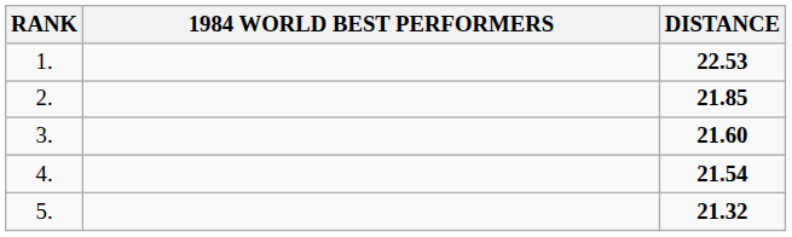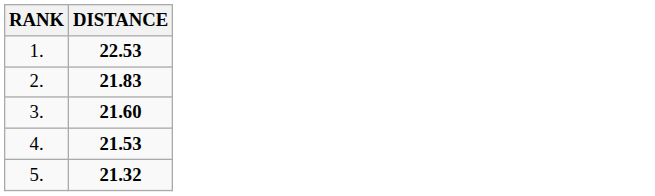- column: 1984 WORLD BEST PERFORMERS
2. | DISTANCE: 21.85 -> 21.83
4. | DISTANCE: 21.54 -> 21.53
